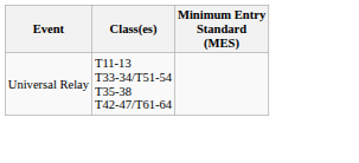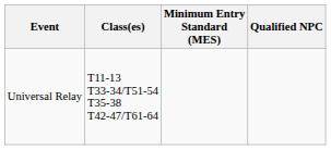+ column: Qualified NPC
